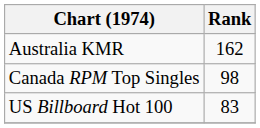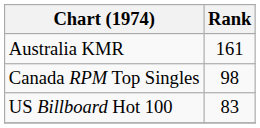Australia KMR | Rank: 162 -> 161
